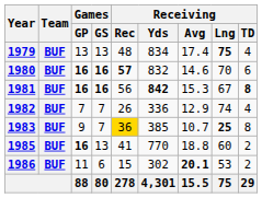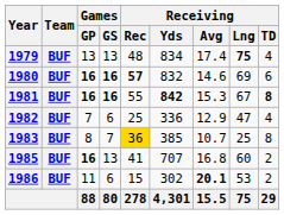1980 | Receiving / Lng: 70 -> 69
1981 | Receiving / Rec: 56 -> 55
1982 | Games / GS: 7 -> 6
1982 | Receiving / Rec: 26 -> 25
1982 | Receiving / Lng: 74 -> 47
1983 | Games / GP: 9 -> 8
1983 | Receiving / Lng: bold -> normal
1985 | Receiving / Yds: 770 -> 707
1985 | Receiving / Avg: 18.8 -> 16.8
